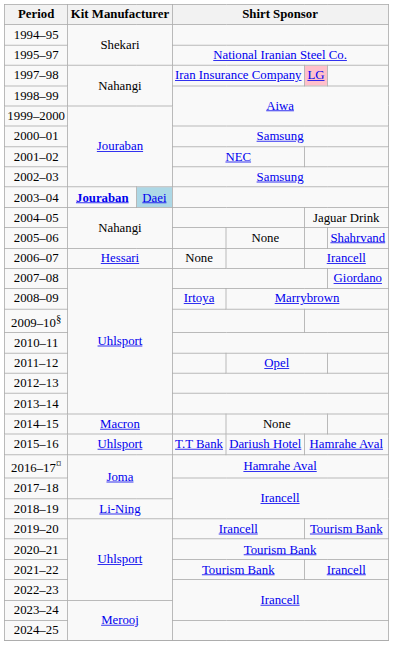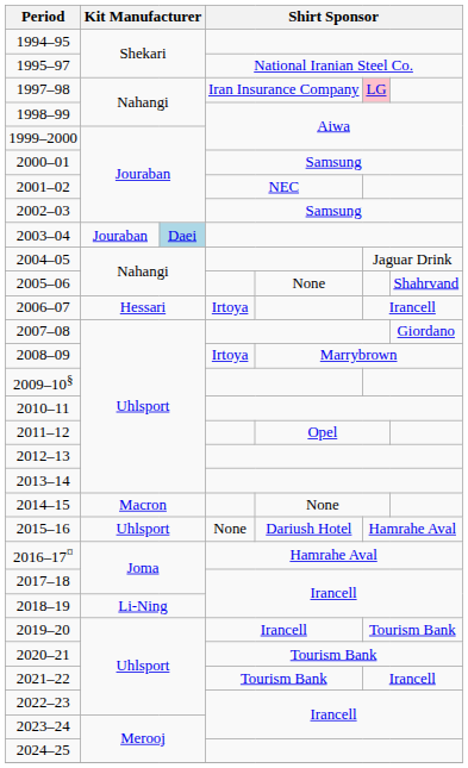2003–04 | column 2: bold -> normal
2006–07 | column 4: None -> Irtoya
2015–16 | column 4: T.T Bank -> None
